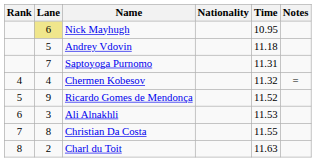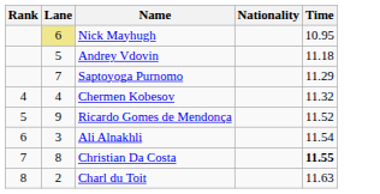- column: Notes | =
Saptoyoga Purnomo | Time: 11.31 -> 11.29
Ali Alnakhli | Time: 11.53 -> 11.54
Christian Da Costa | Time: normal -> bold
